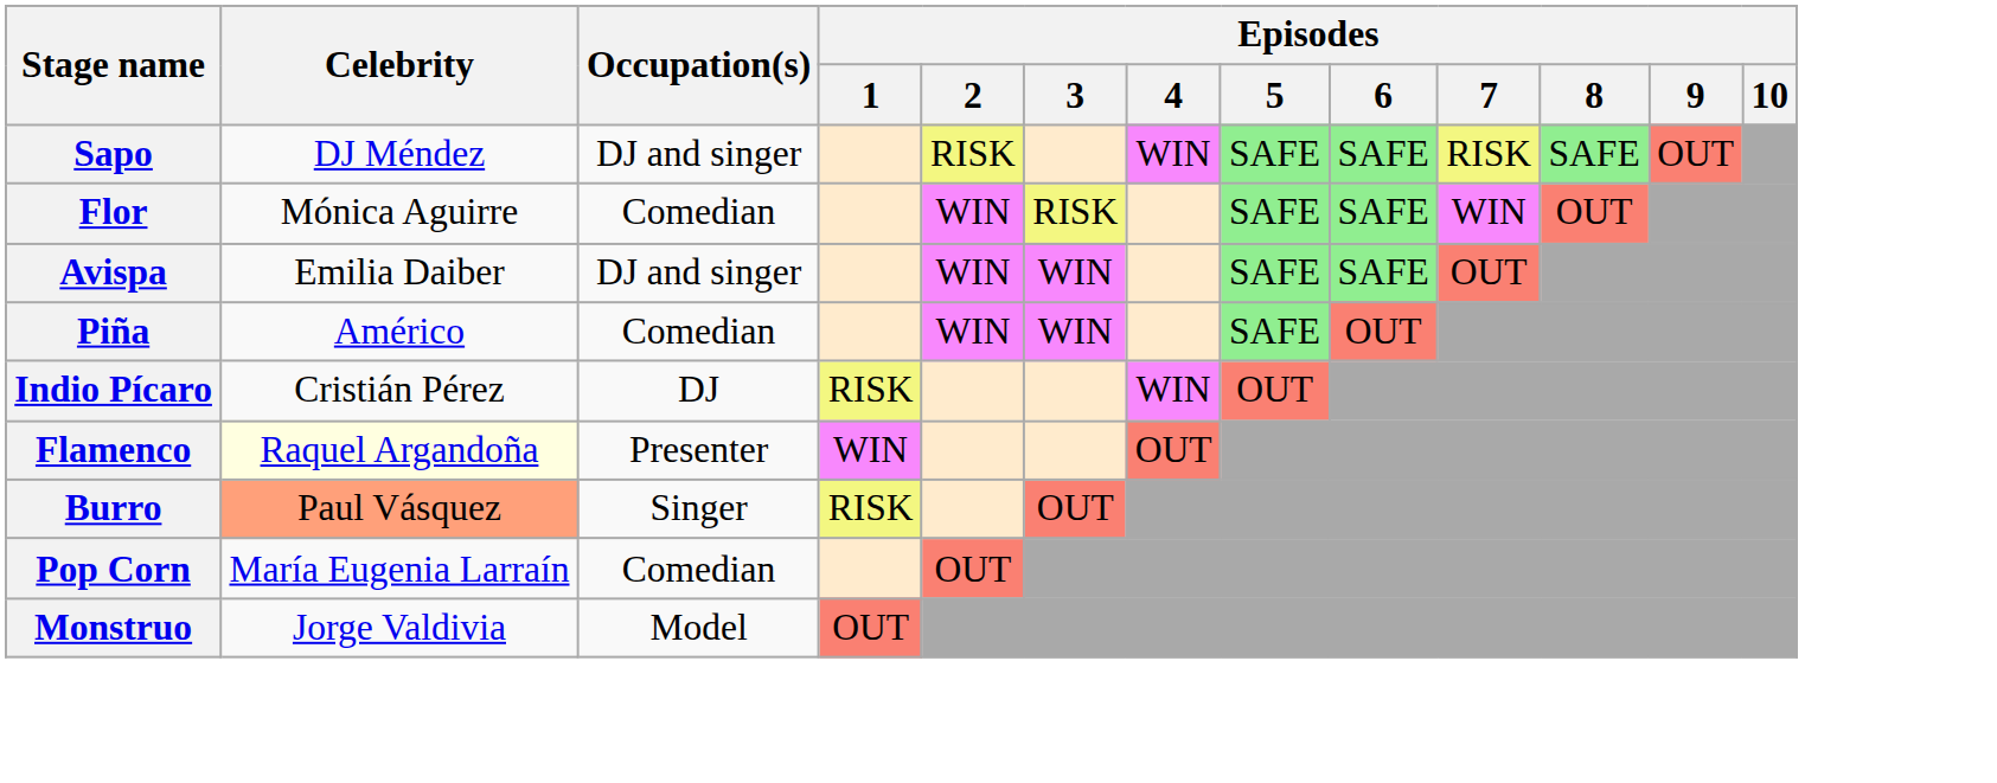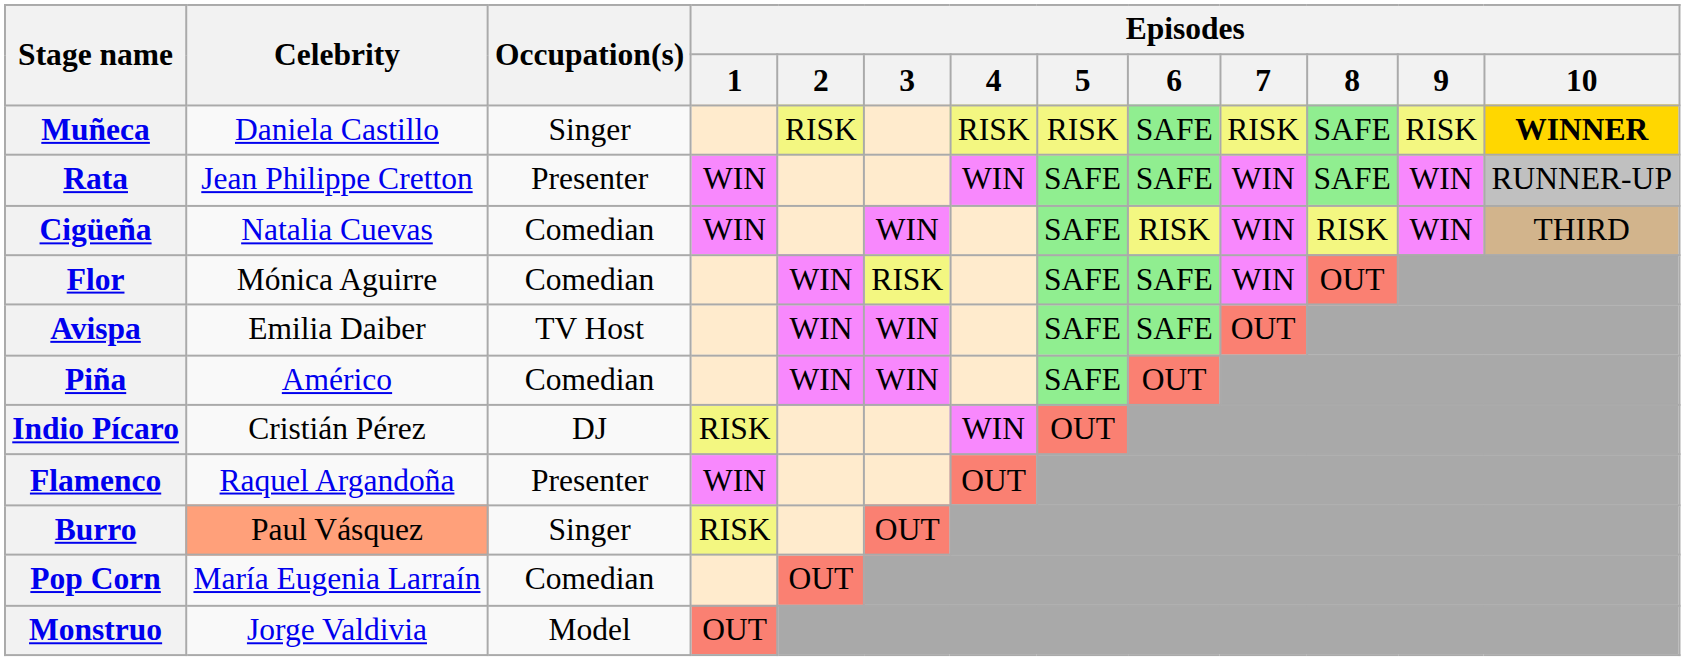+ row: Muñeca | Daniela Castillo | Singer | RISK | RISK | RISK | SAFE | RISK | SAFE | RISK | WINNER
+ row: Rata | Jean Philippe Cretton | Presenter | WIN | WIN | SAFE | SAFE | WIN | SAFE | WIN | RUNNER-UP
+ row: Cigüeña | Natalia Cuevas | Comedian | WIN | WIN | SAFE | RISK | WIN | RISK | WIN | THIRD
- row: Sapo | DJ Méndez | DJ and singer | RISK | WIN | SAFE | SAFE | RISK | SAFE | OUT
Avispa | Occupation(s): DJ and singer -> TV Host
Flamenco | Celebrity: lightyellow background -> no background
